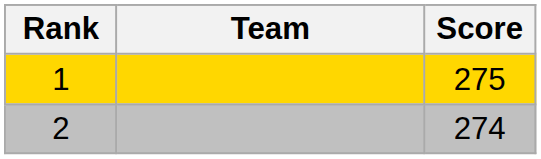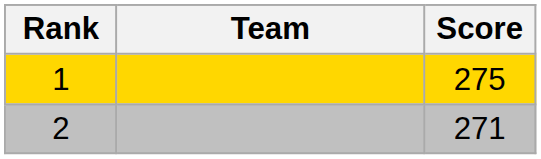2 | Score: 274 -> 271
